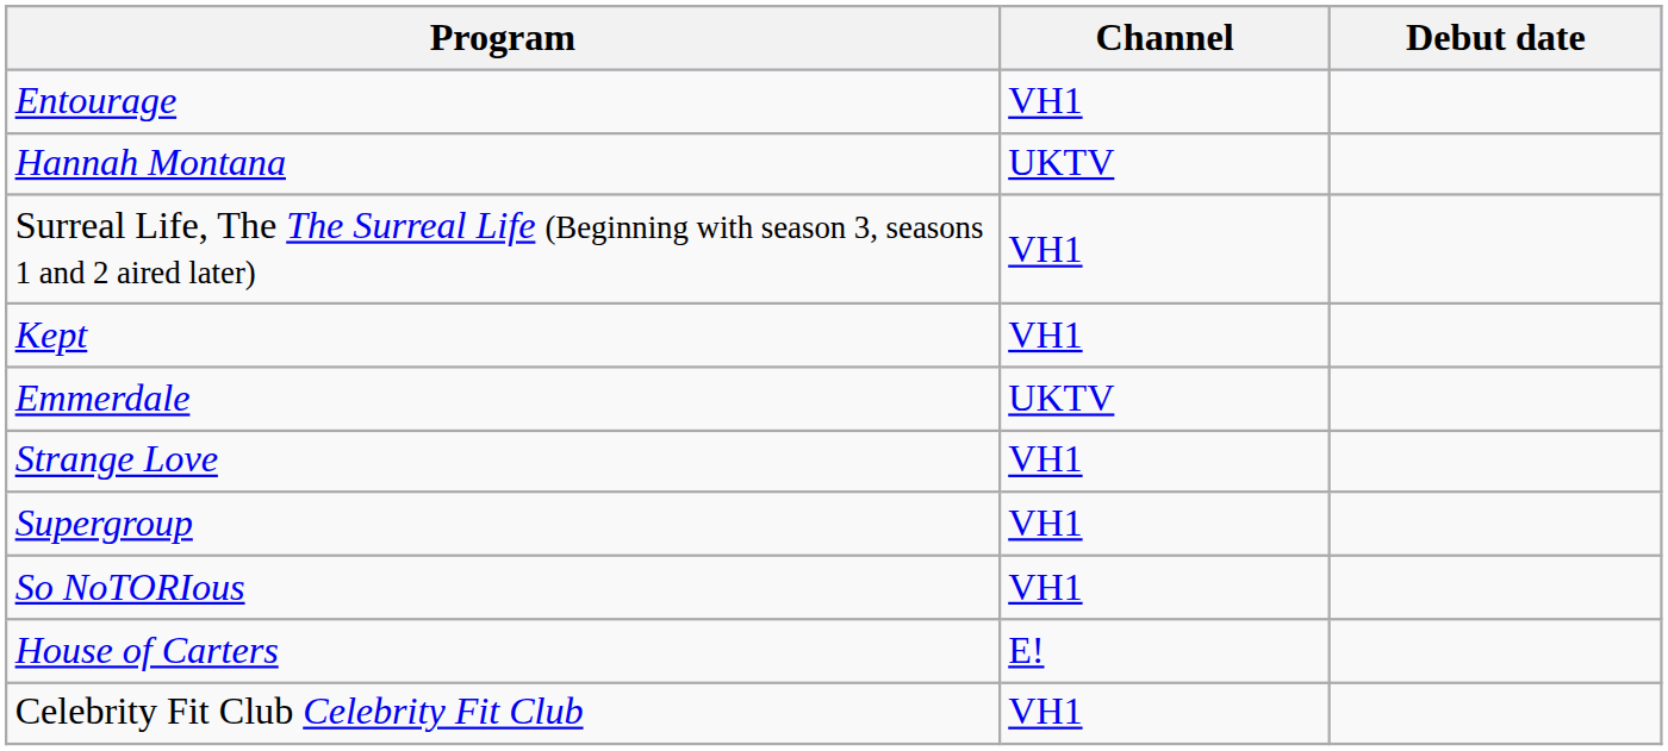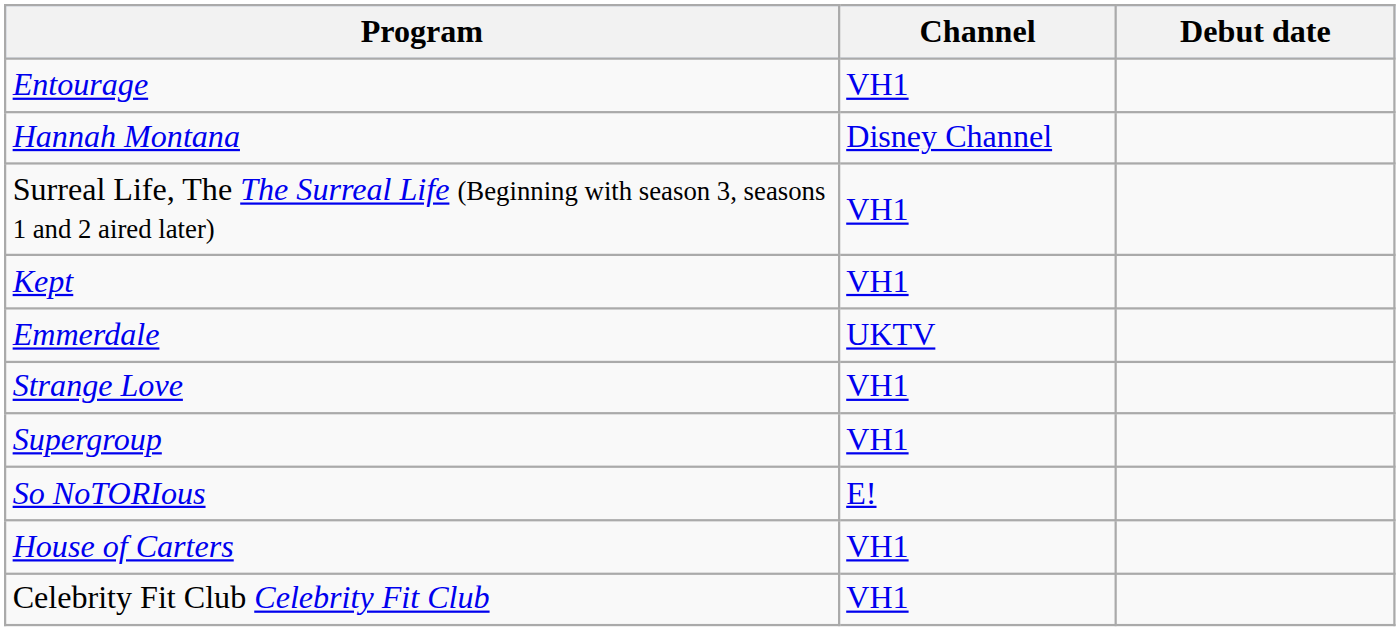Hannah Montana | Channel: UKTV -> Disney Channel
So NoTORIous | Channel: VH1 -> E!
House of Carters | Channel: E! -> VH1
